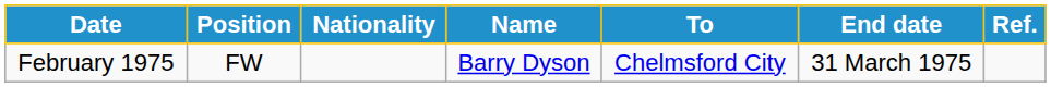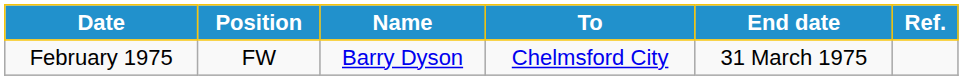- column: Nationality
